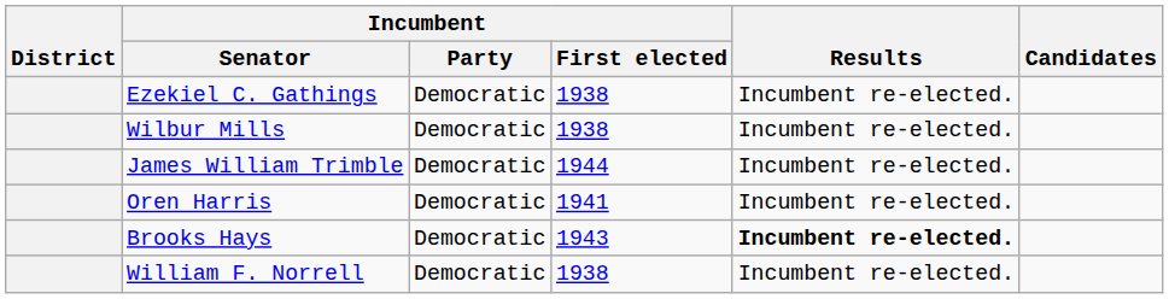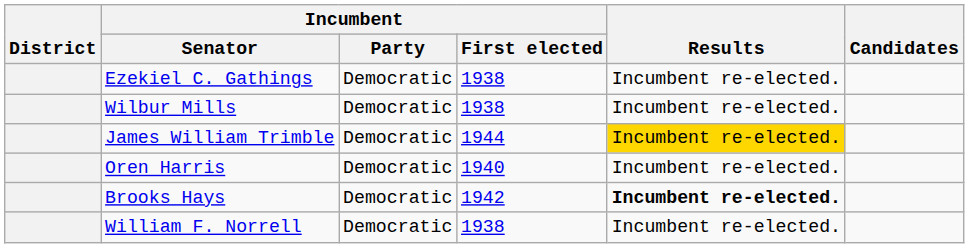James William Trimble | Results: no background -> gold background
Oren Harris | Incumbent / First elected: 1941 -> 1940
Brooks Hays | Incumbent / First elected: 1943 -> 1942
